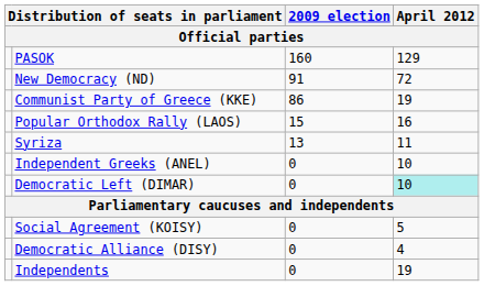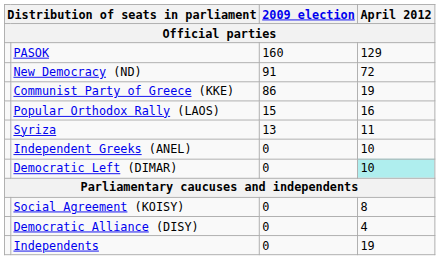Social Agreement (KOISY) | April 2012: 5 -> 8
